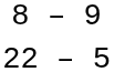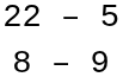rows swapped: 22 – 5 <-> 8 – 9
